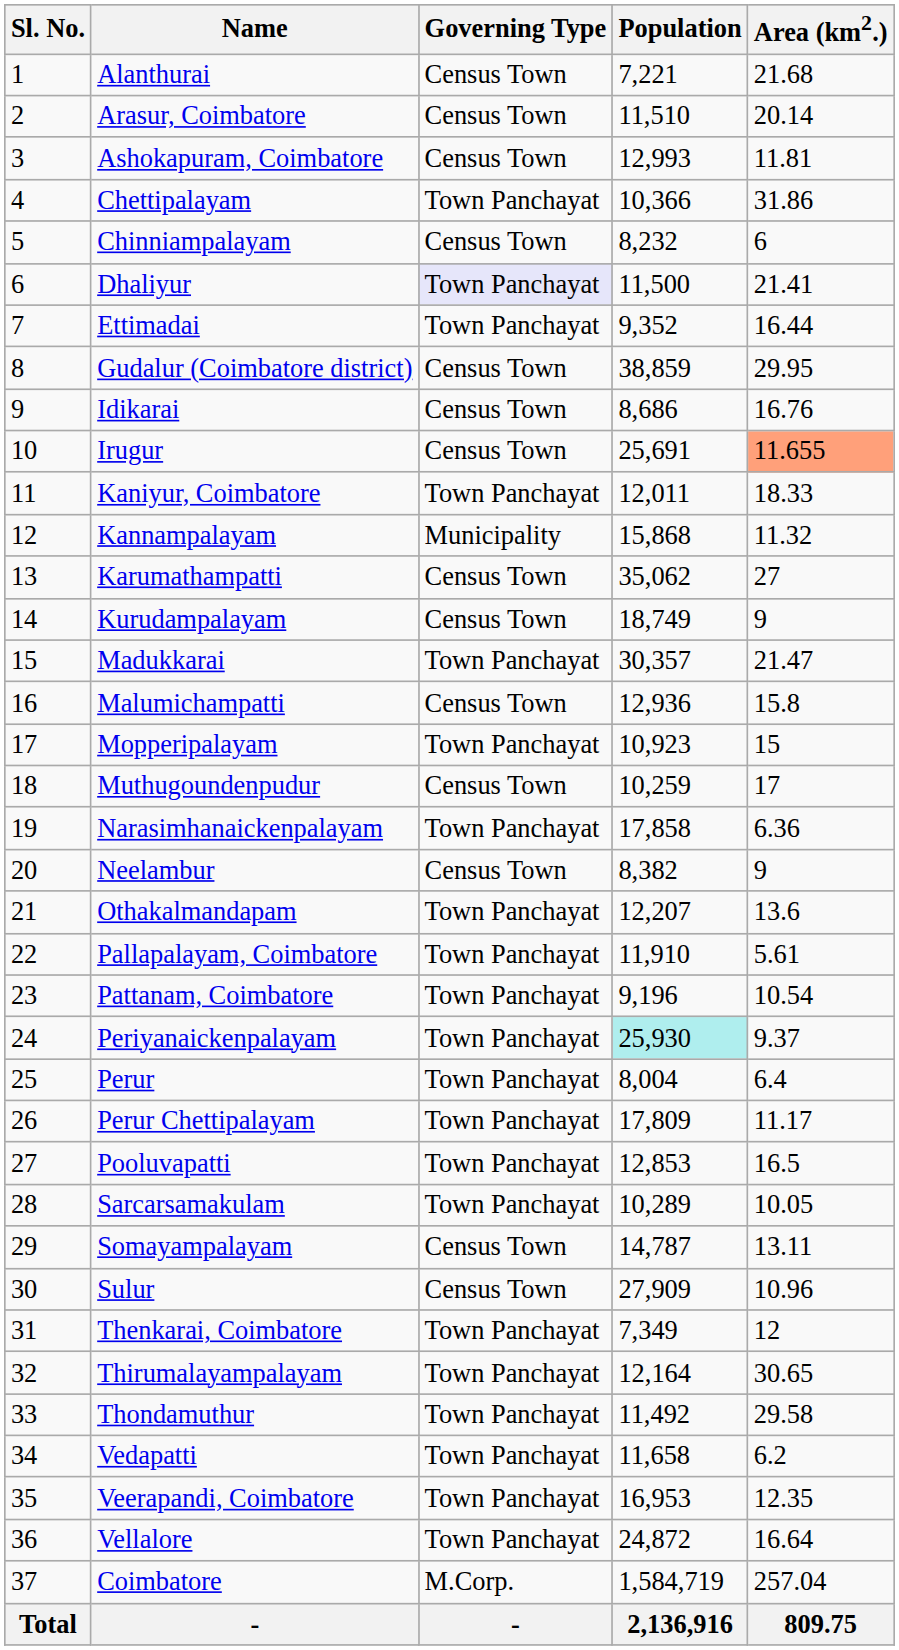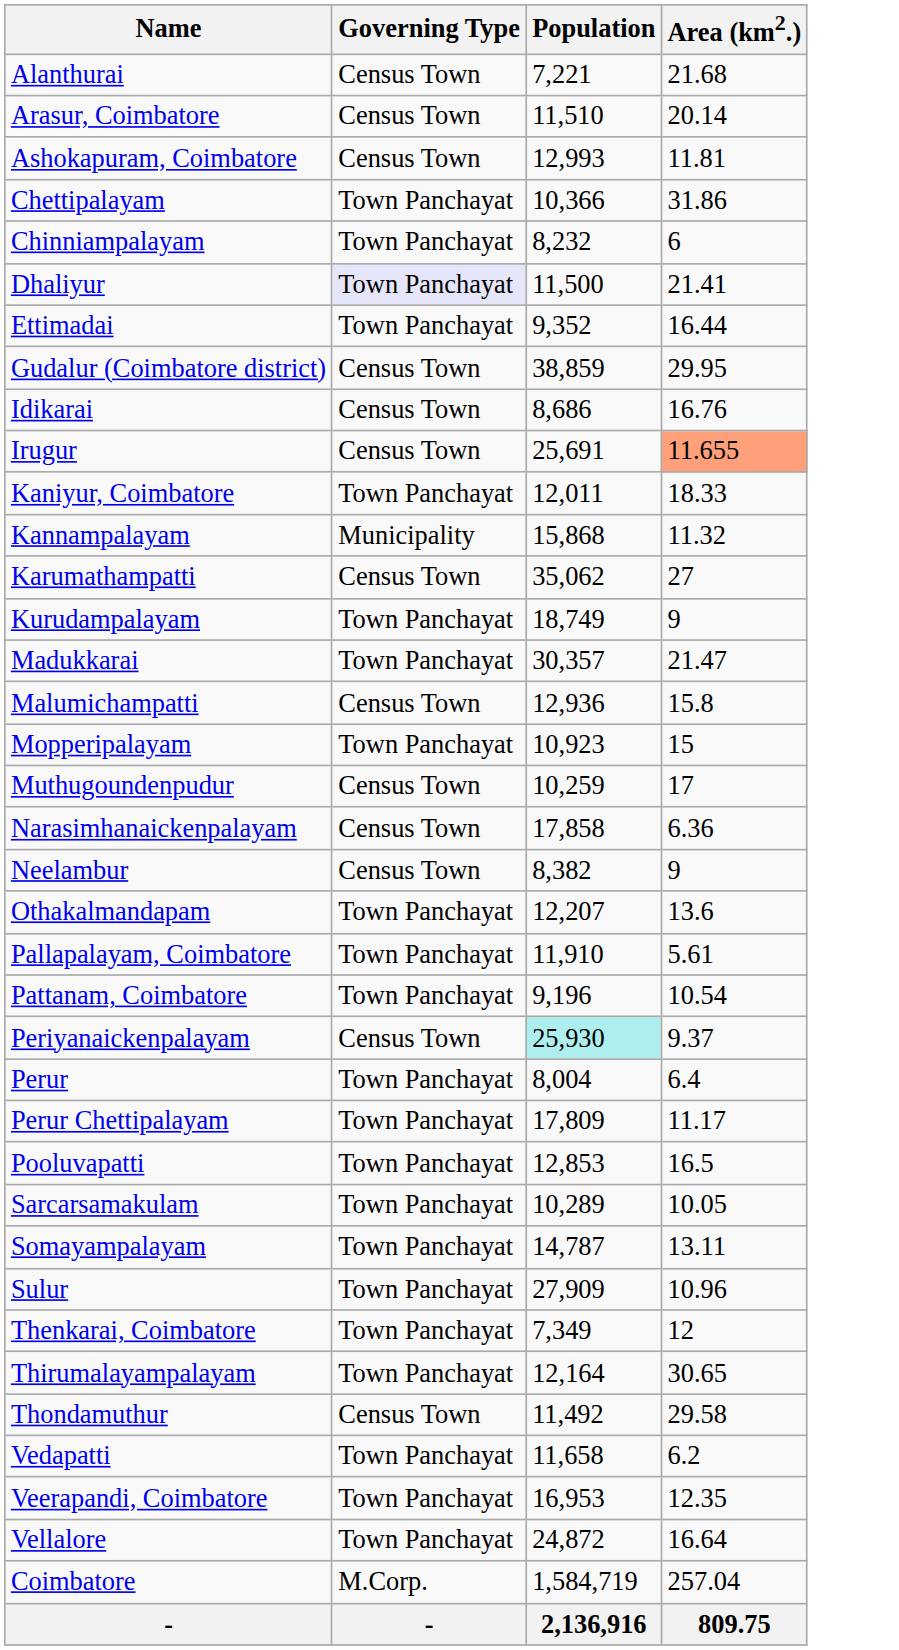- column: Sl. No. | 1 | 2 | 3 | 4 | 5 | 6 | 7 | 8 | 9 | 10 | 11 | 12 | 13 | 14 | 15 | 16 | 17 | 18 | 19 | 20 | 21 | 22 | 23 | 24 | 25 | 26 | 27 | 28 | 29 | 30 | 31 | 32 | 33 | 34 | 35 | 36 | 37 | Total
Chinniampalayam | Governing Type: Census Town -> Town Panchayat
Kurudampalayam | Governing Type: Census Town -> Town Panchayat
Narasimhanaickenpalayam | Governing Type: Town Panchayat -> Census Town
Periyanaickenpalayam | Governing Type: Town Panchayat -> Census Town
Somayampalayam | Governing Type: Census Town -> Town Panchayat
Sulur | Governing Type: Census Town -> Town Panchayat
Thondamuthur | Governing Type: Town Panchayat -> Census Town
